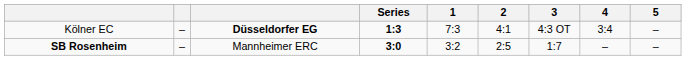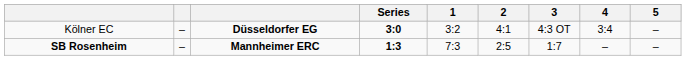Kölner EC | Series: 1:3 -> 3:0
Kölner EC | 1: 7:3 -> 3:2
SB Rosenheim | column 3: normal -> bold
SB Rosenheim | Series: 3:0 -> 1:3
SB Rosenheim | 1: 3:2 -> 7:3
